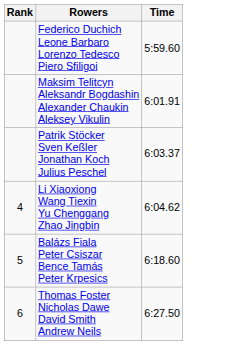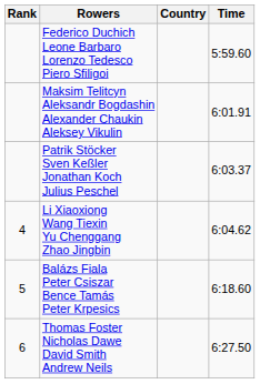+ column: Country
